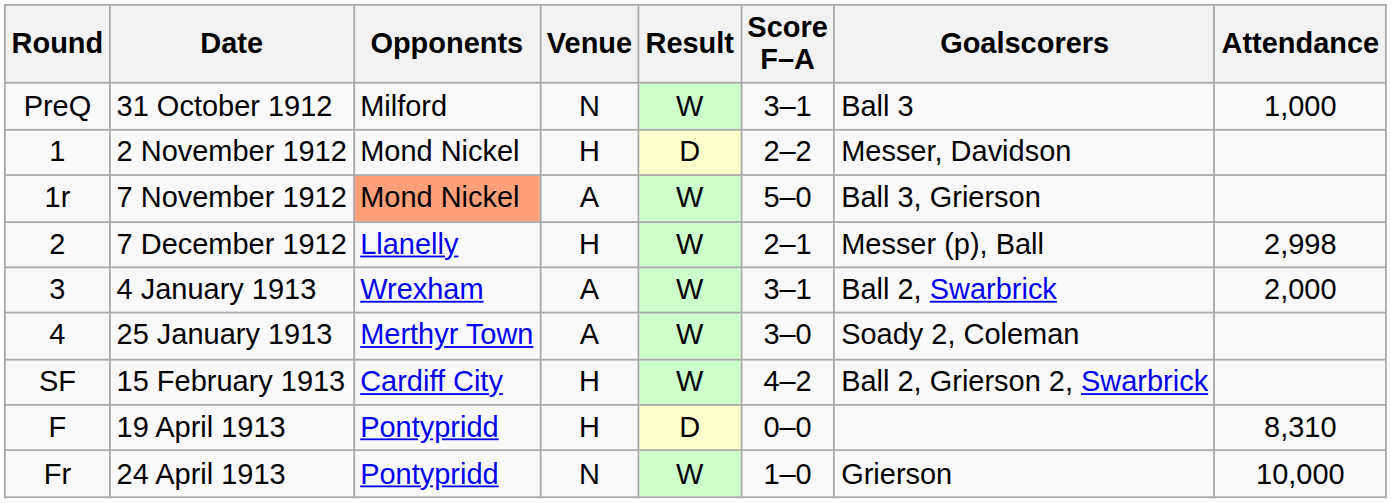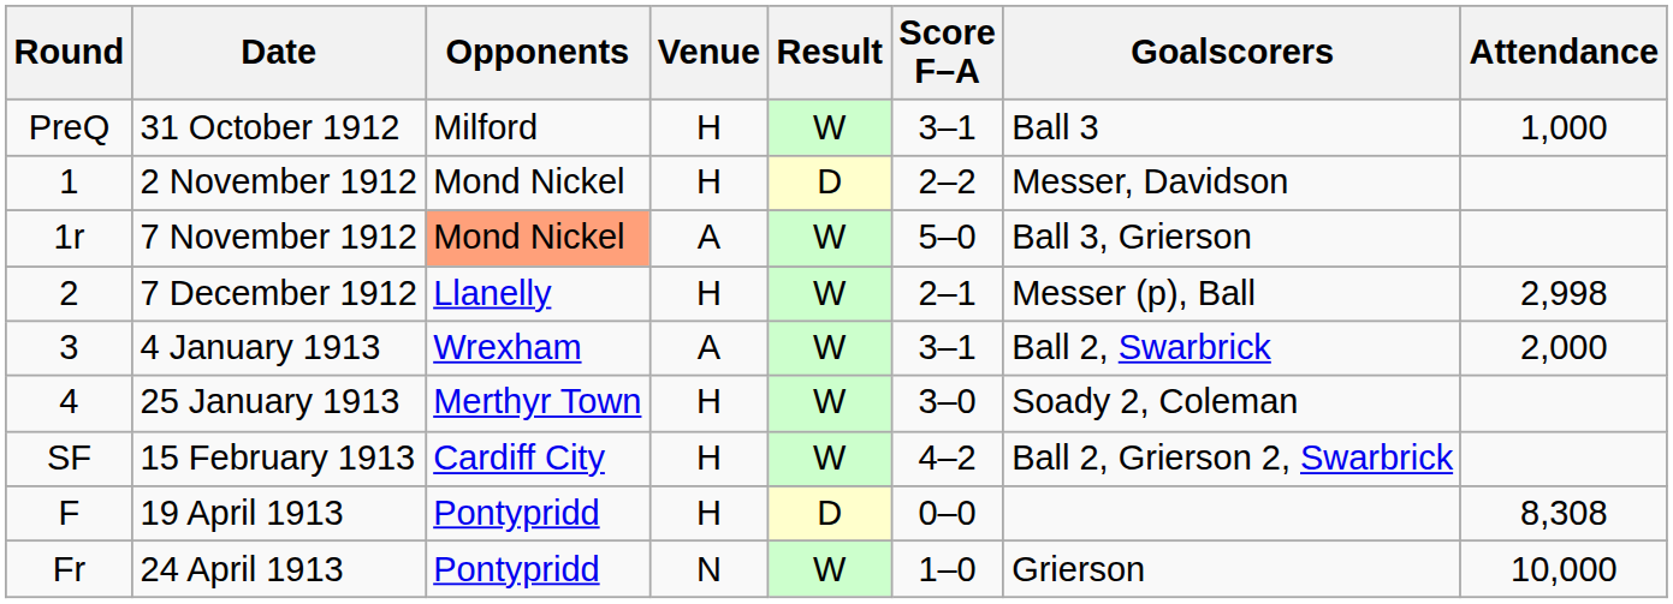31 October 1912 | Venue: N -> H
25 January 1913 | Venue: A -> H
19 April 1913 | Attendance: 8,310 -> 8,308
